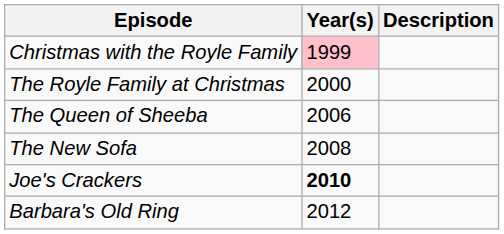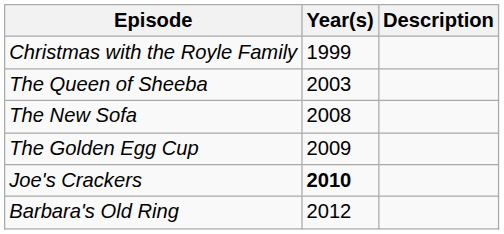Christmas with the Royle Family | Year(s): pink background -> no background
- row: The Royle Family at Christmas | 2000
The Queen of Sheeba | Year(s): 2006 -> 2003
+ row: The Golden Egg Cup | 2009
